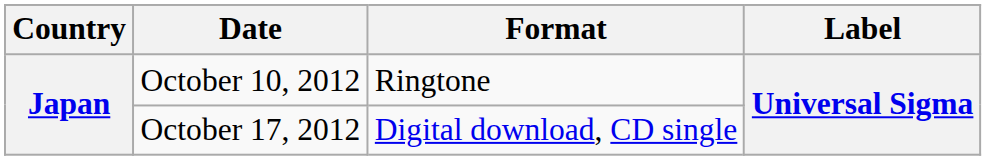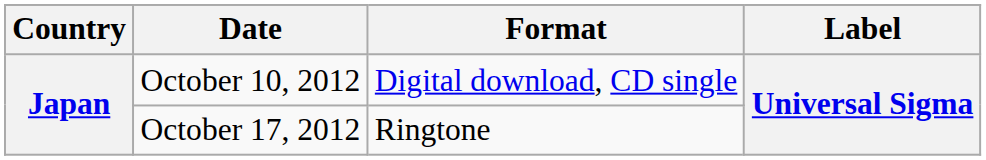October 10, 2012 | Format: Ringtone -> Digital download, CD single
October 17, 2012 | Format: Digital download, CD single -> Ringtone
